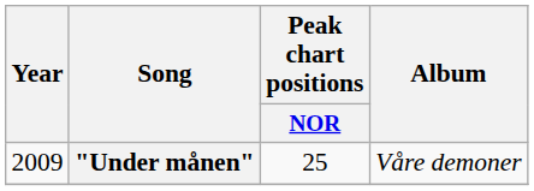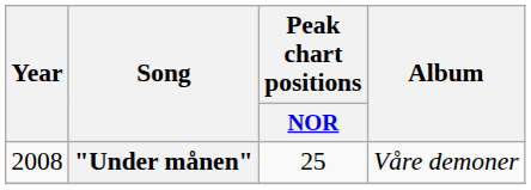"Under månen" | Year: 2009 -> 2008
